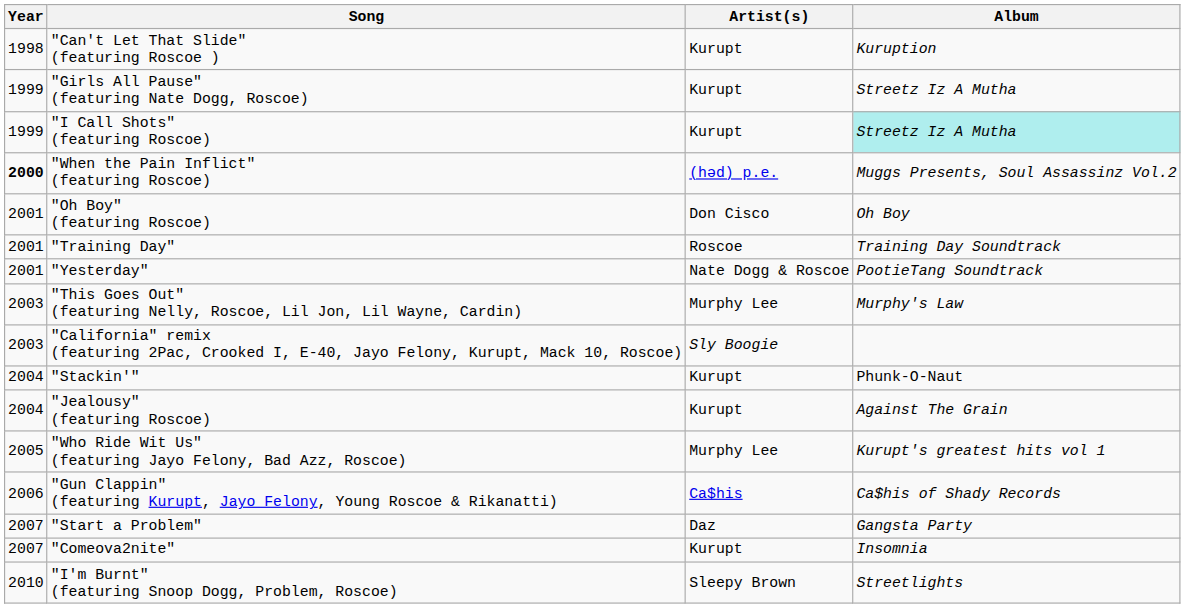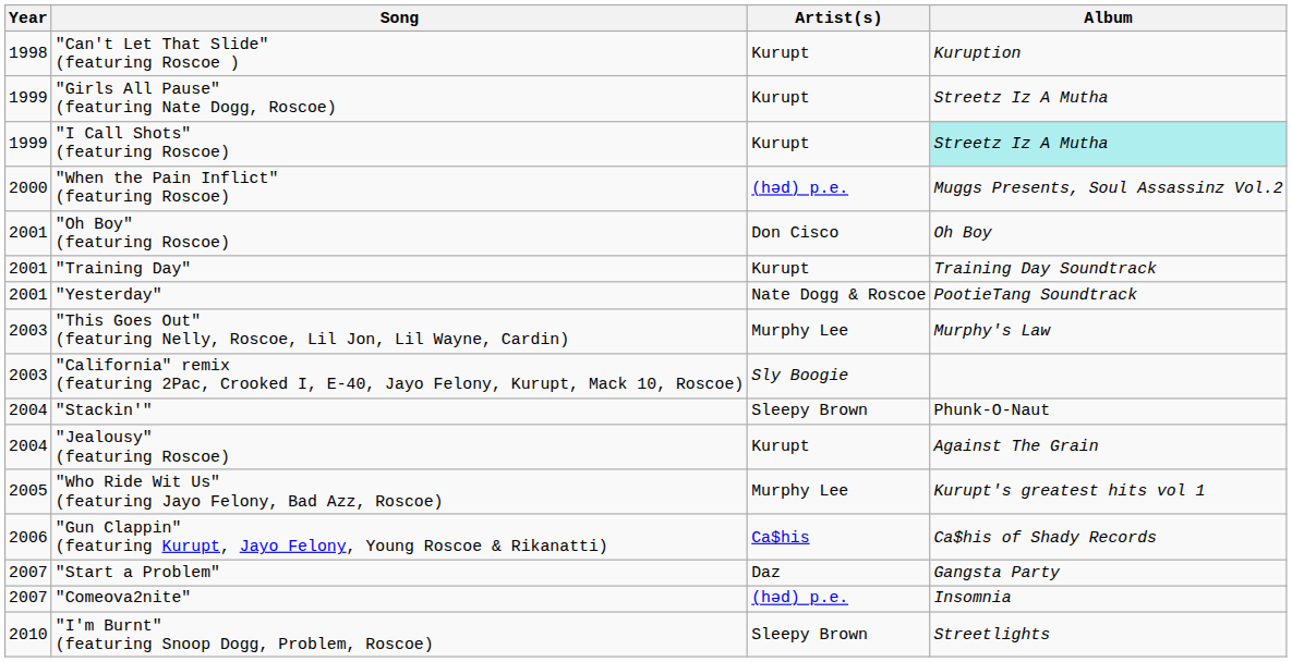"When the Pain Inflict" (featuring Roscoe) | Year: bold -> normal
"Training Day" | Artist(s): Roscoe -> Kurupt
"Stackin'" | Artist(s): Kurupt -> Sleepy Brown
"Comeova2nite" | Artist(s): Kurupt -> (həd) p.e.
